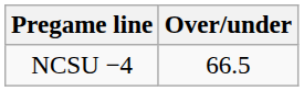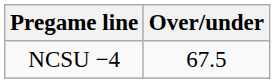NCSU −4 | Over/under: 66.5 -> 67.5
